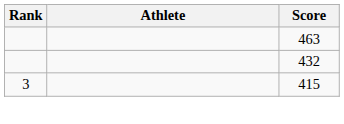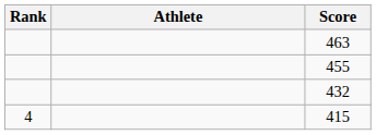+ row: 455
415 | Rank: 3 -> 4
